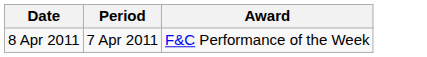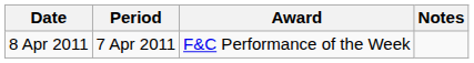+ column: Notes
